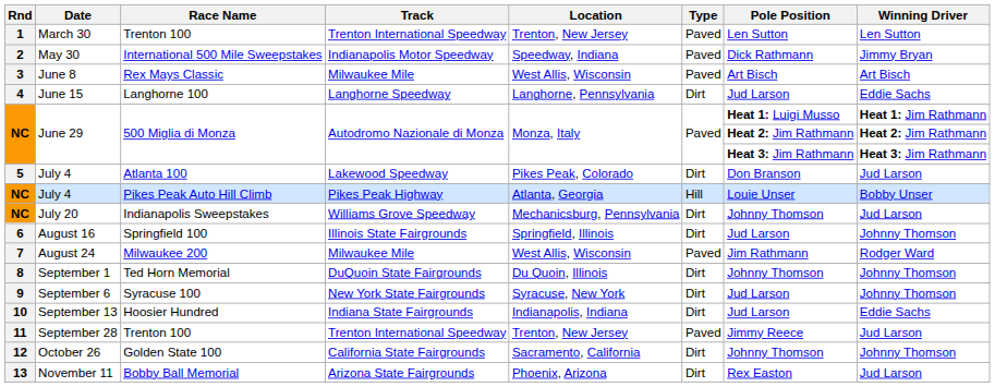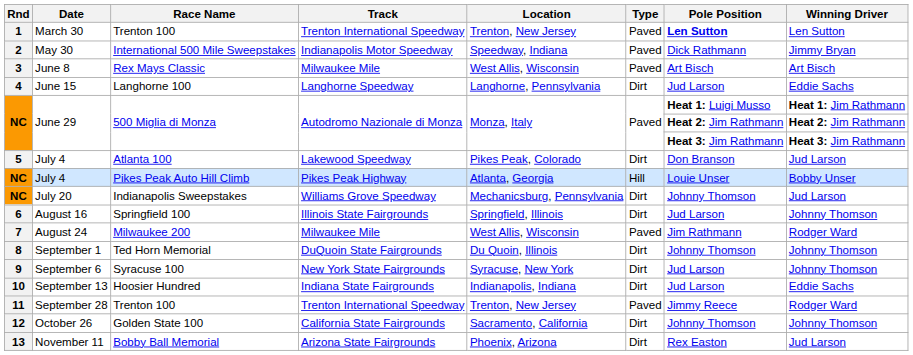March 30 | Pole Position: normal -> bold
September 28 | Winning Driver: Jud Larson -> Rodger Ward
